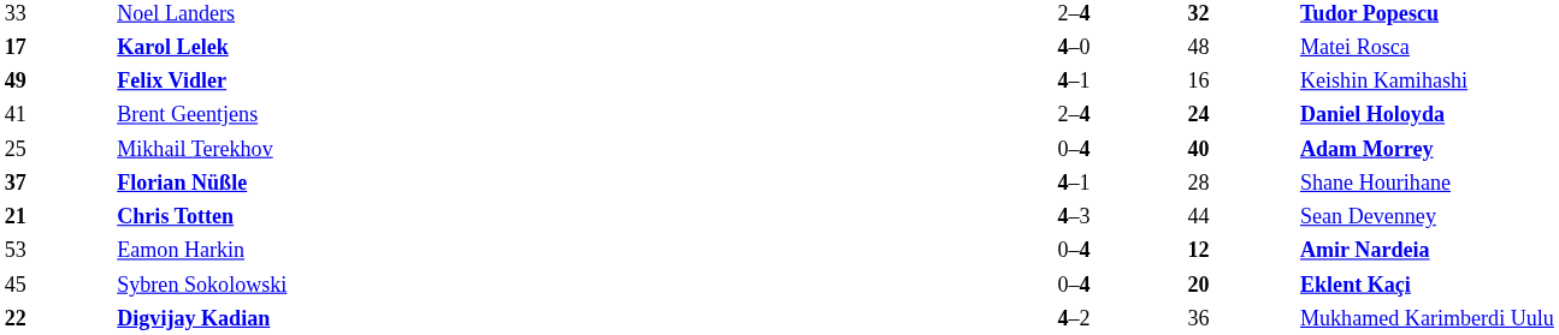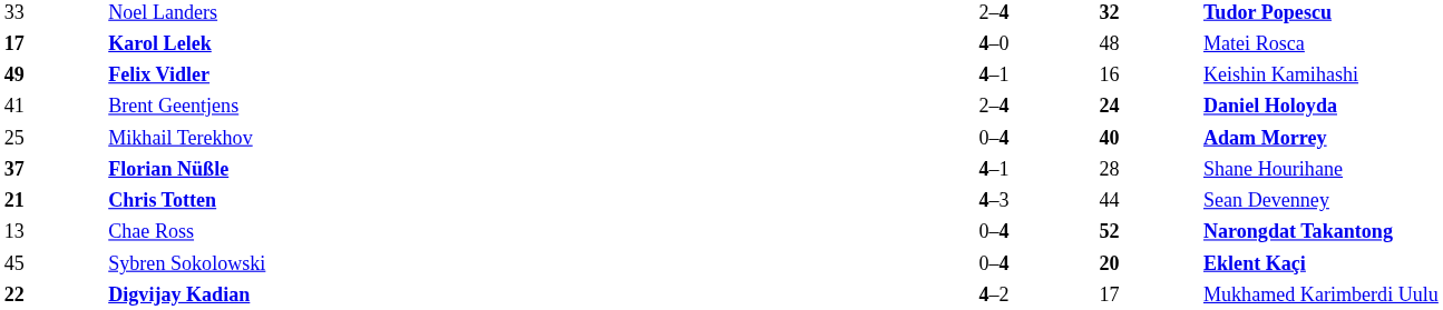- row: 53 | Eamon Harkin | 0–4 | 12 | Amir Nardeia
+ row: 13 | Chae Ross | 0–4 | 52 | Narongdat Takantong
Digvijay Kadian | column 4: 36 -> 17
